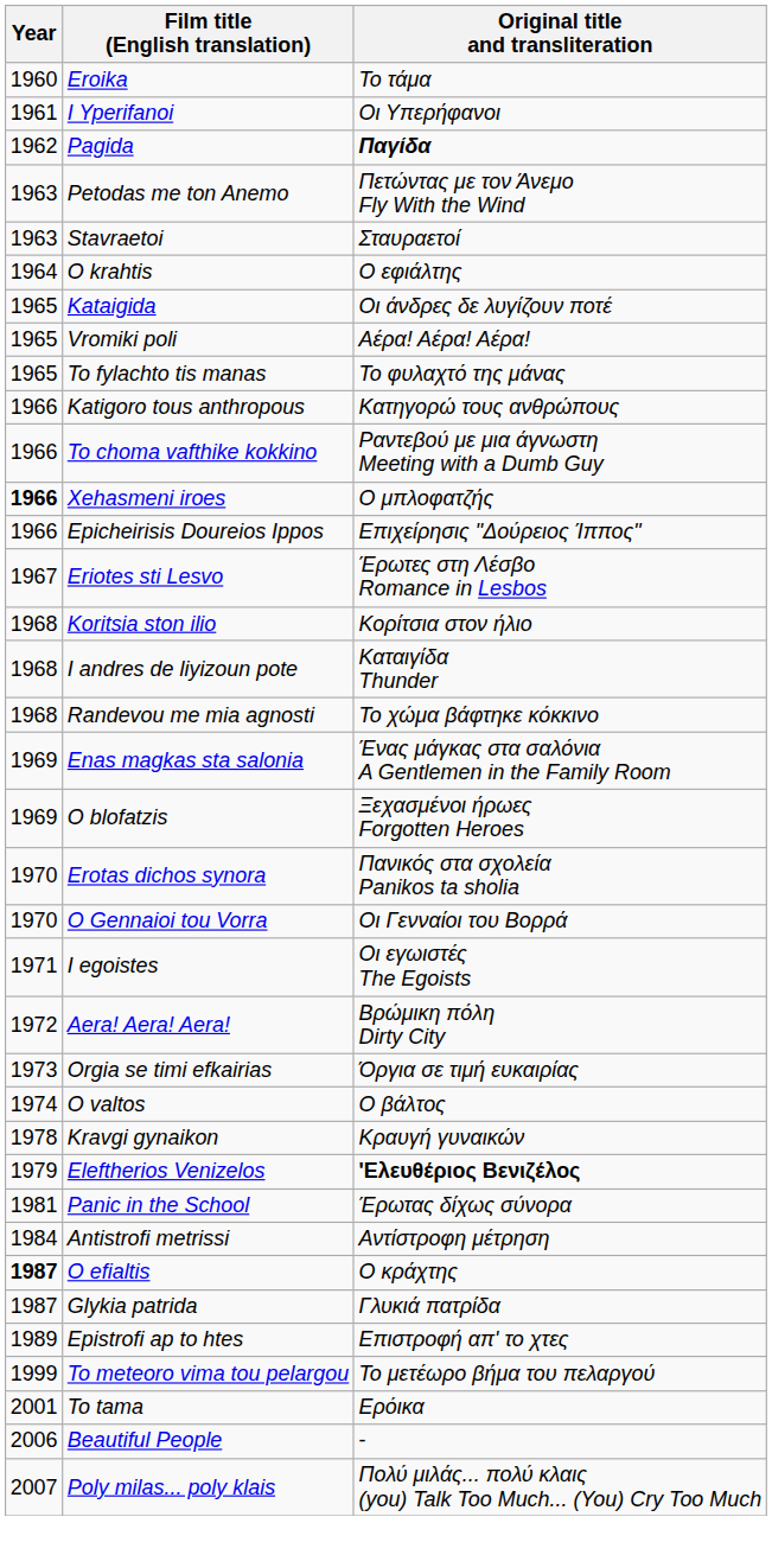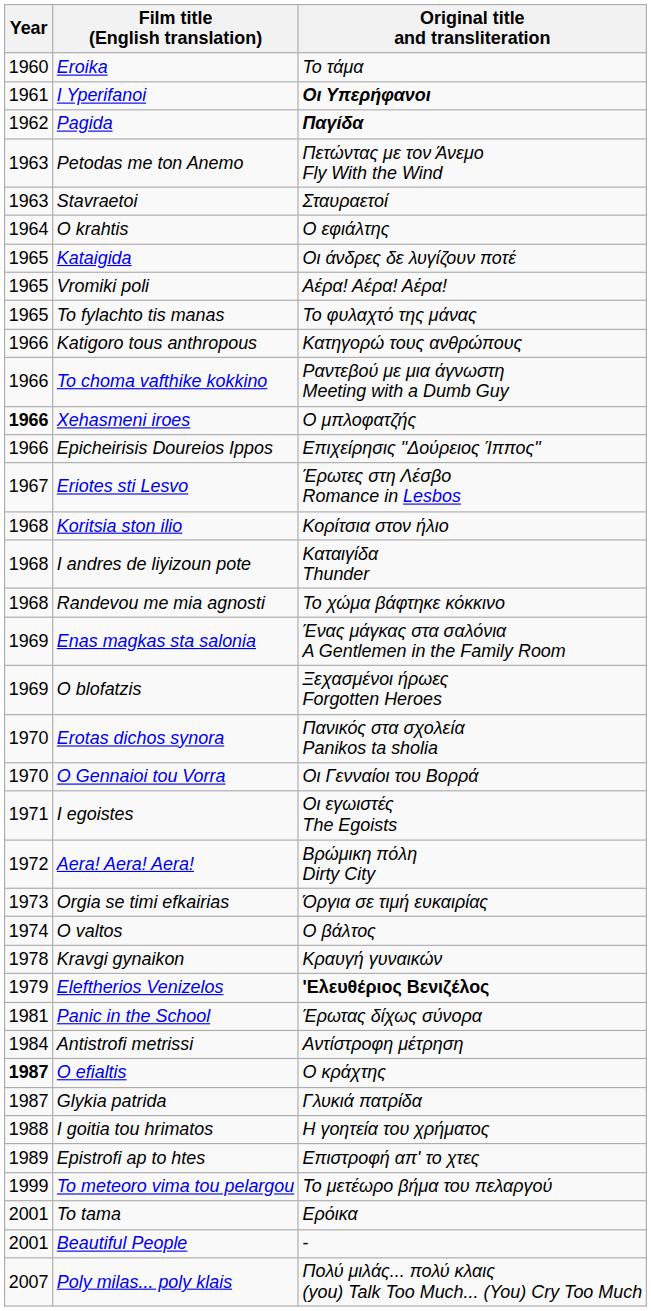I Yperifanoi | Original title and transliteration: normal -> bold
+ row: 1988 | I goitia tou hrimatos | Η γοητεία του χρήματος
Beautiful People | Year: 2006 -> 2001
